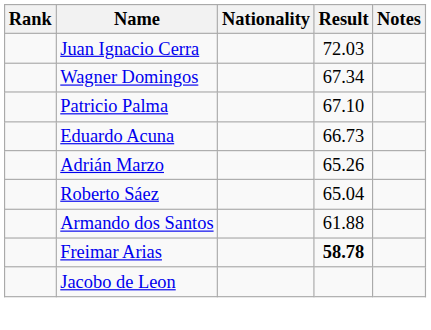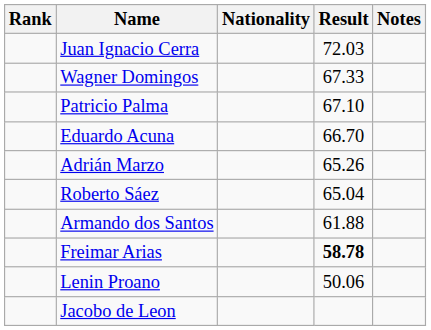Wagner Domingos | Result: 67.34 -> 67.33
Eduardo Acuna | Result: 66.73 -> 66.70
+ row: Lenin Proano | 50.06
